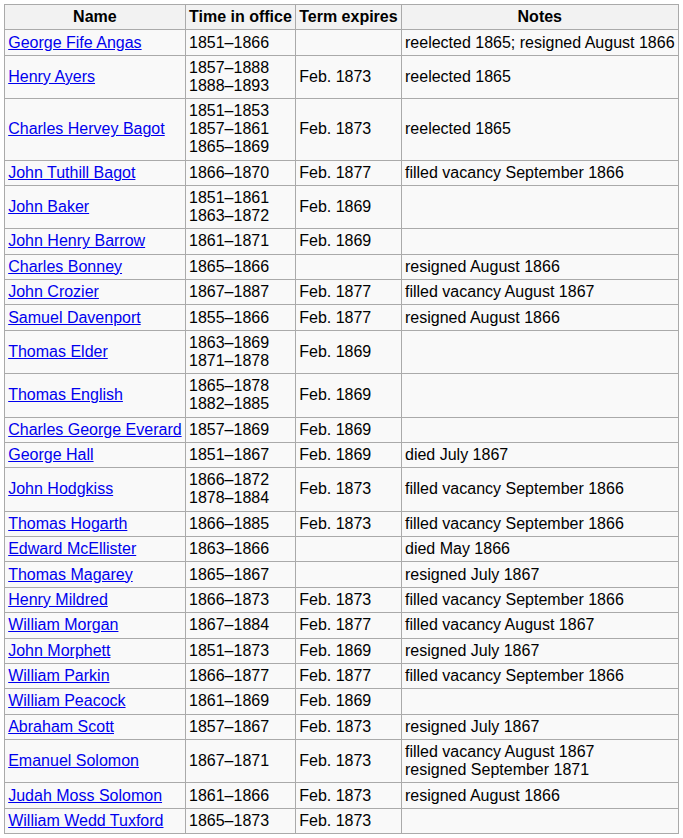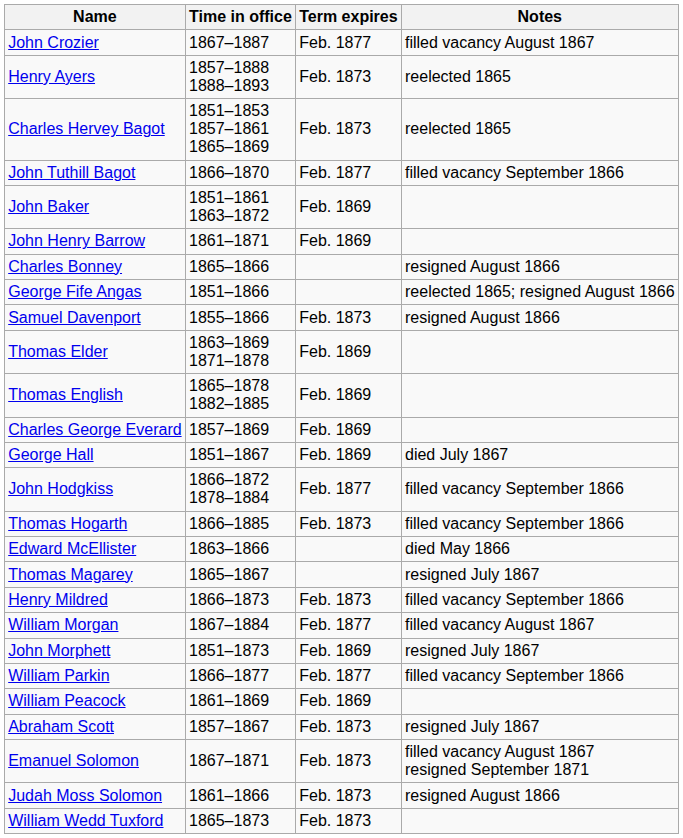rows swapped: George Fife Angas <-> John Crozier
Samuel Davenport | Term expires: Feb. 1877 -> Feb. 1873
John Hodgkiss | Term expires: Feb. 1873 -> Feb. 1877
